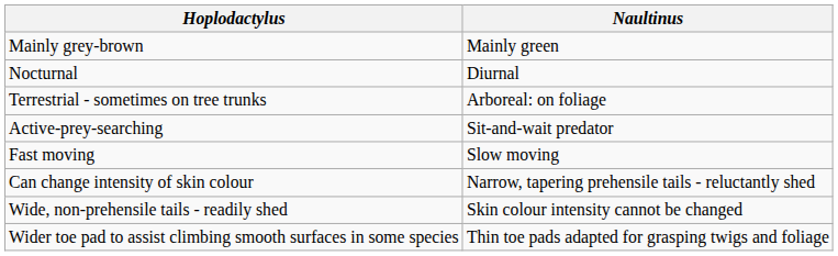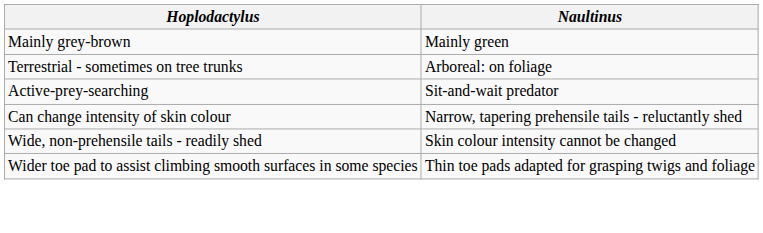- row: Nocturnal | Diurnal
- row: Fast moving | Slow moving
